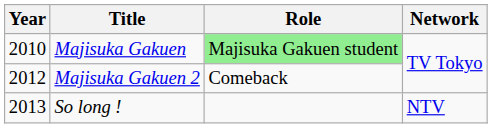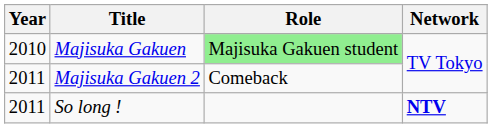Majisuka Gakuen 2 | Year: 2012 -> 2011
So long ! | Year: 2013 -> 2011
So long ! | Network: normal -> bold
